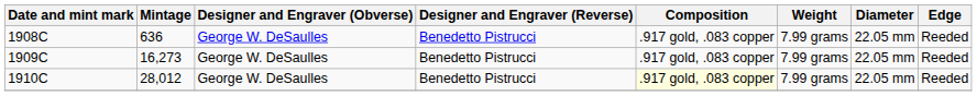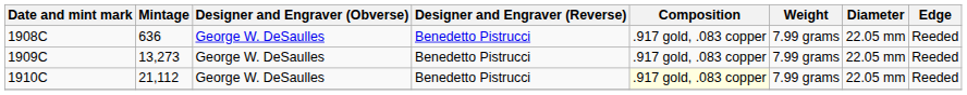1909C | Mintage: 16,273 -> 13,273
1910C | Mintage: 28,012 -> 21,112
